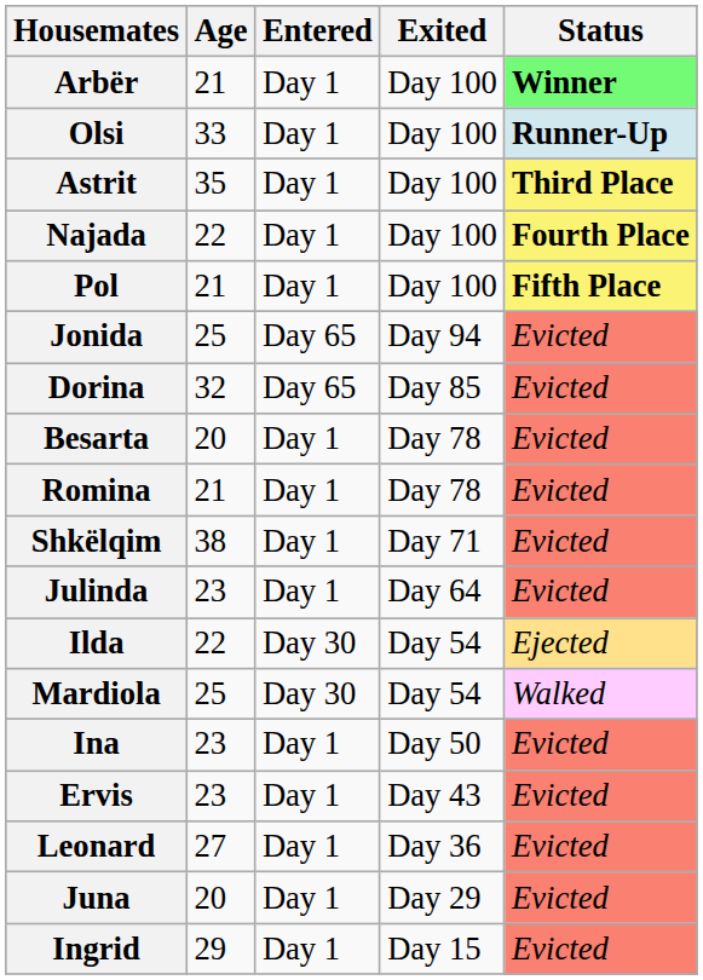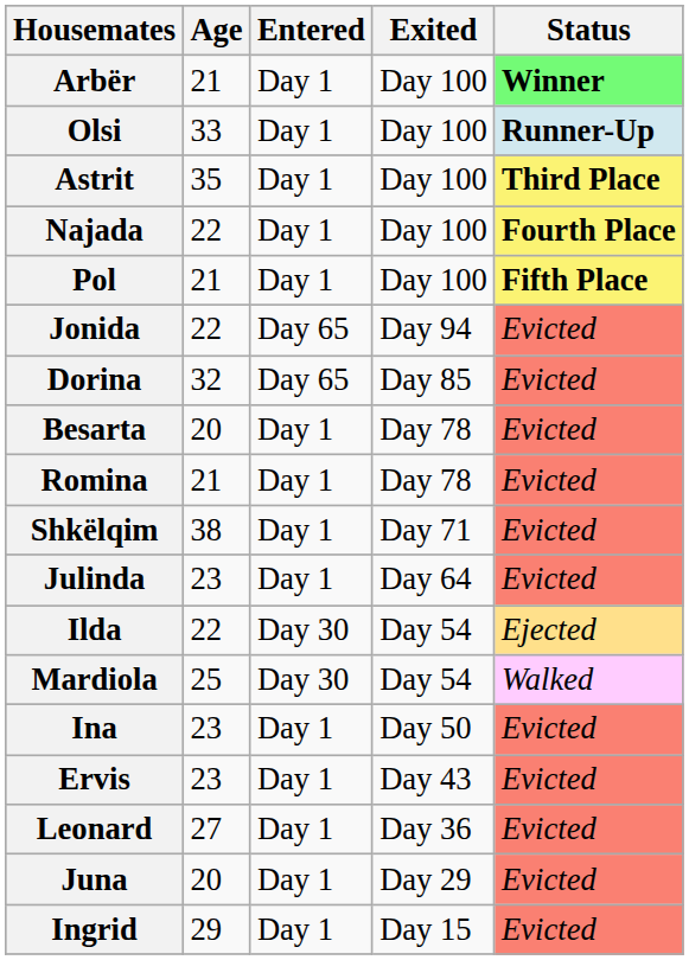Jonida | Age: 25 -> 22
